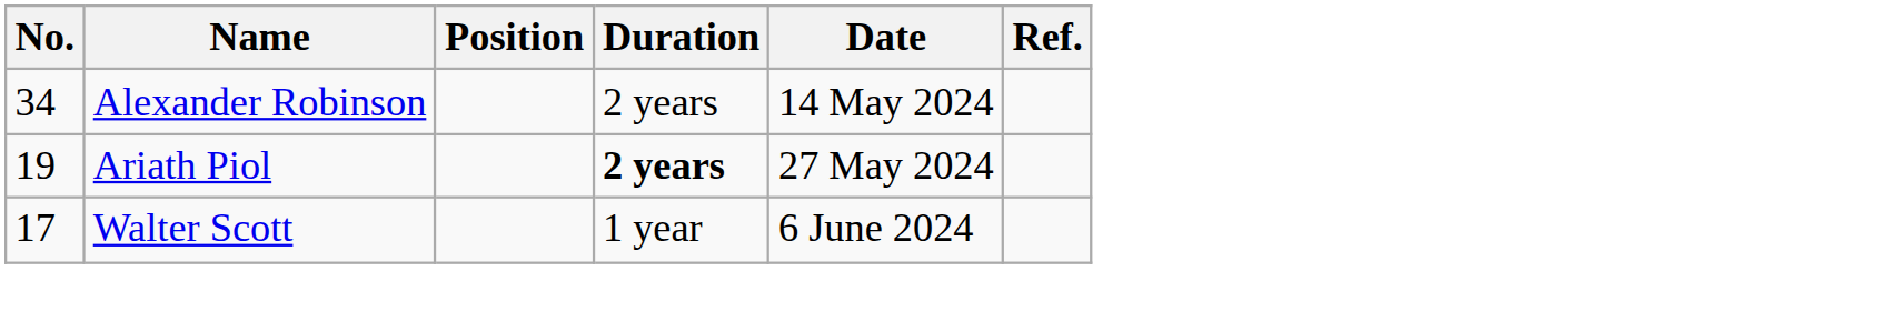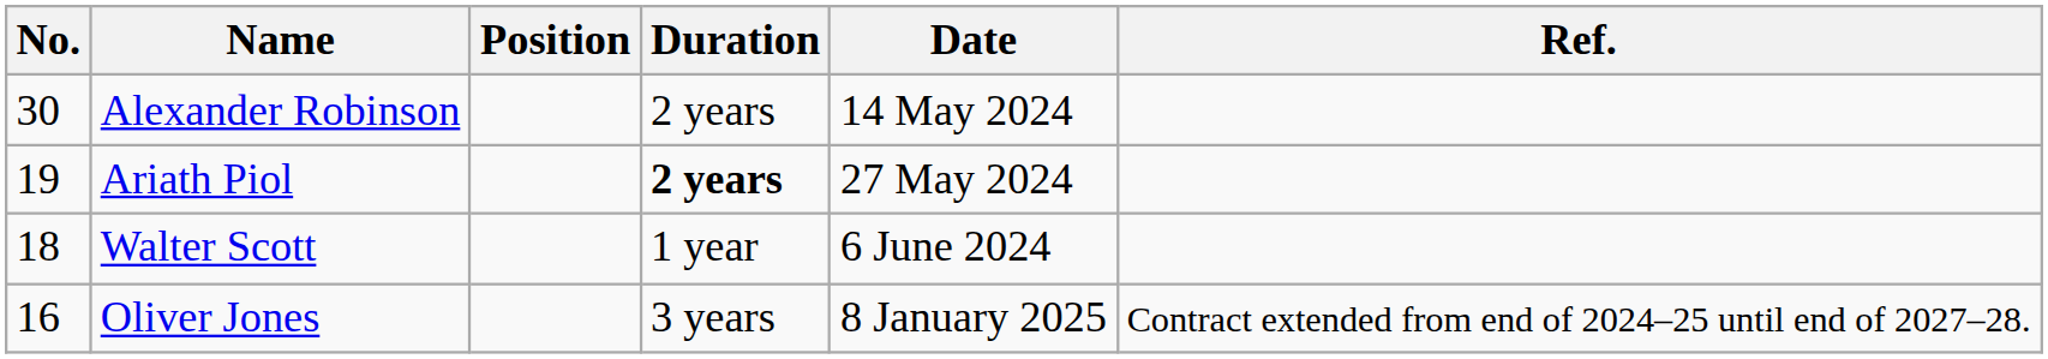Alexander Robinson | No.: 34 -> 30
Walter Scott | No.: 17 -> 18
+ row: 16 | Oliver Jones | 3 years | 8 January 2025 | Contract extended from end of 2024–25 until end of 2027–28.
